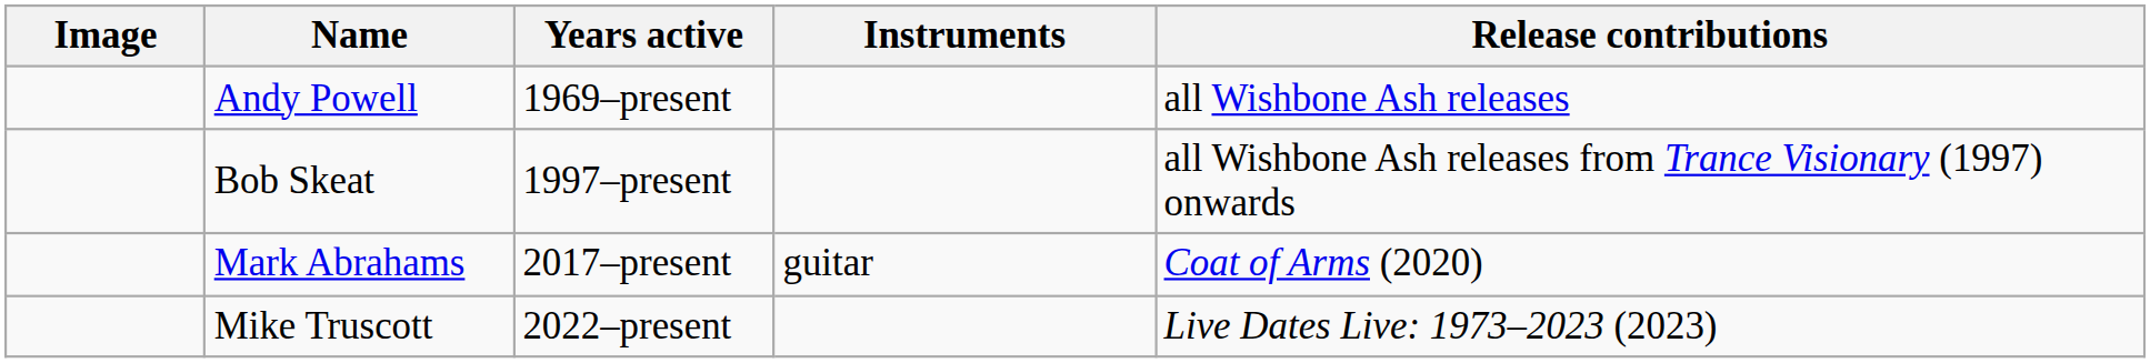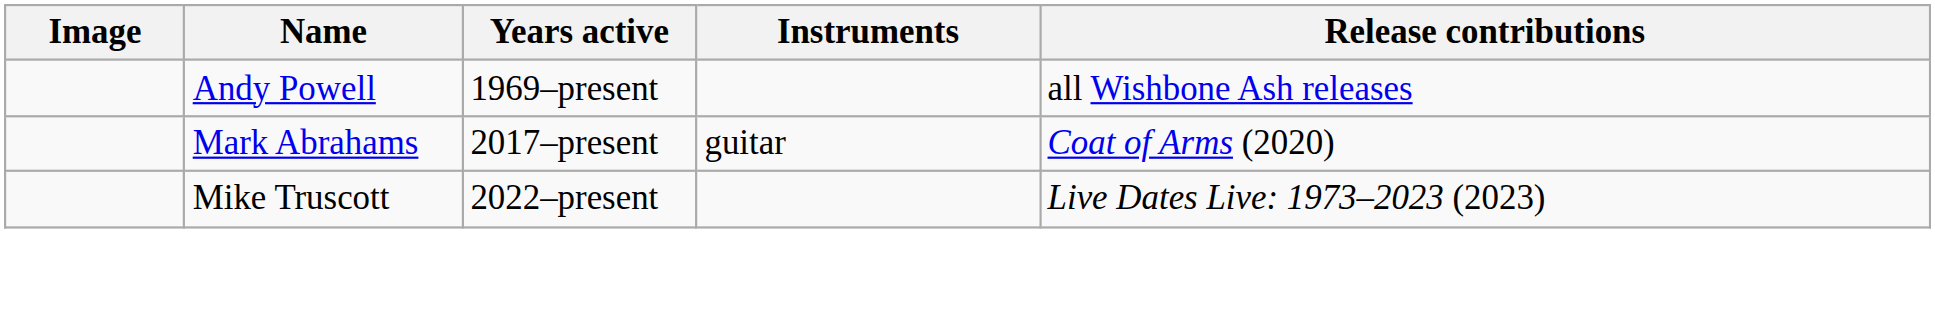- row: Bob Skeat | 1997–present | all Wishbone Ash releases from Trance Visionary (1997) onwards
